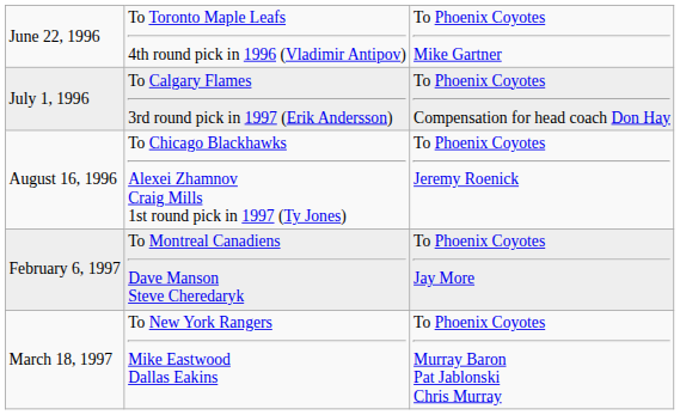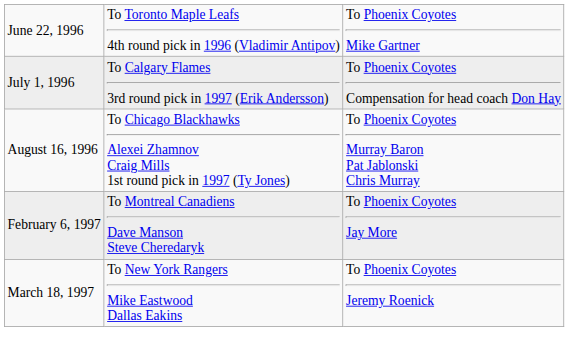August 16, 1996 | column 3: To Phoenix Coyotes Jeremy Roenick -> To Phoenix Coyotes Murray Baron Pat Jablonski Chris Murray
March 18, 1997 | column 3: To Phoenix Coyotes Murray Baron Pat Jablonski Chris Murray -> To Phoenix Coyotes Jeremy Roenick
